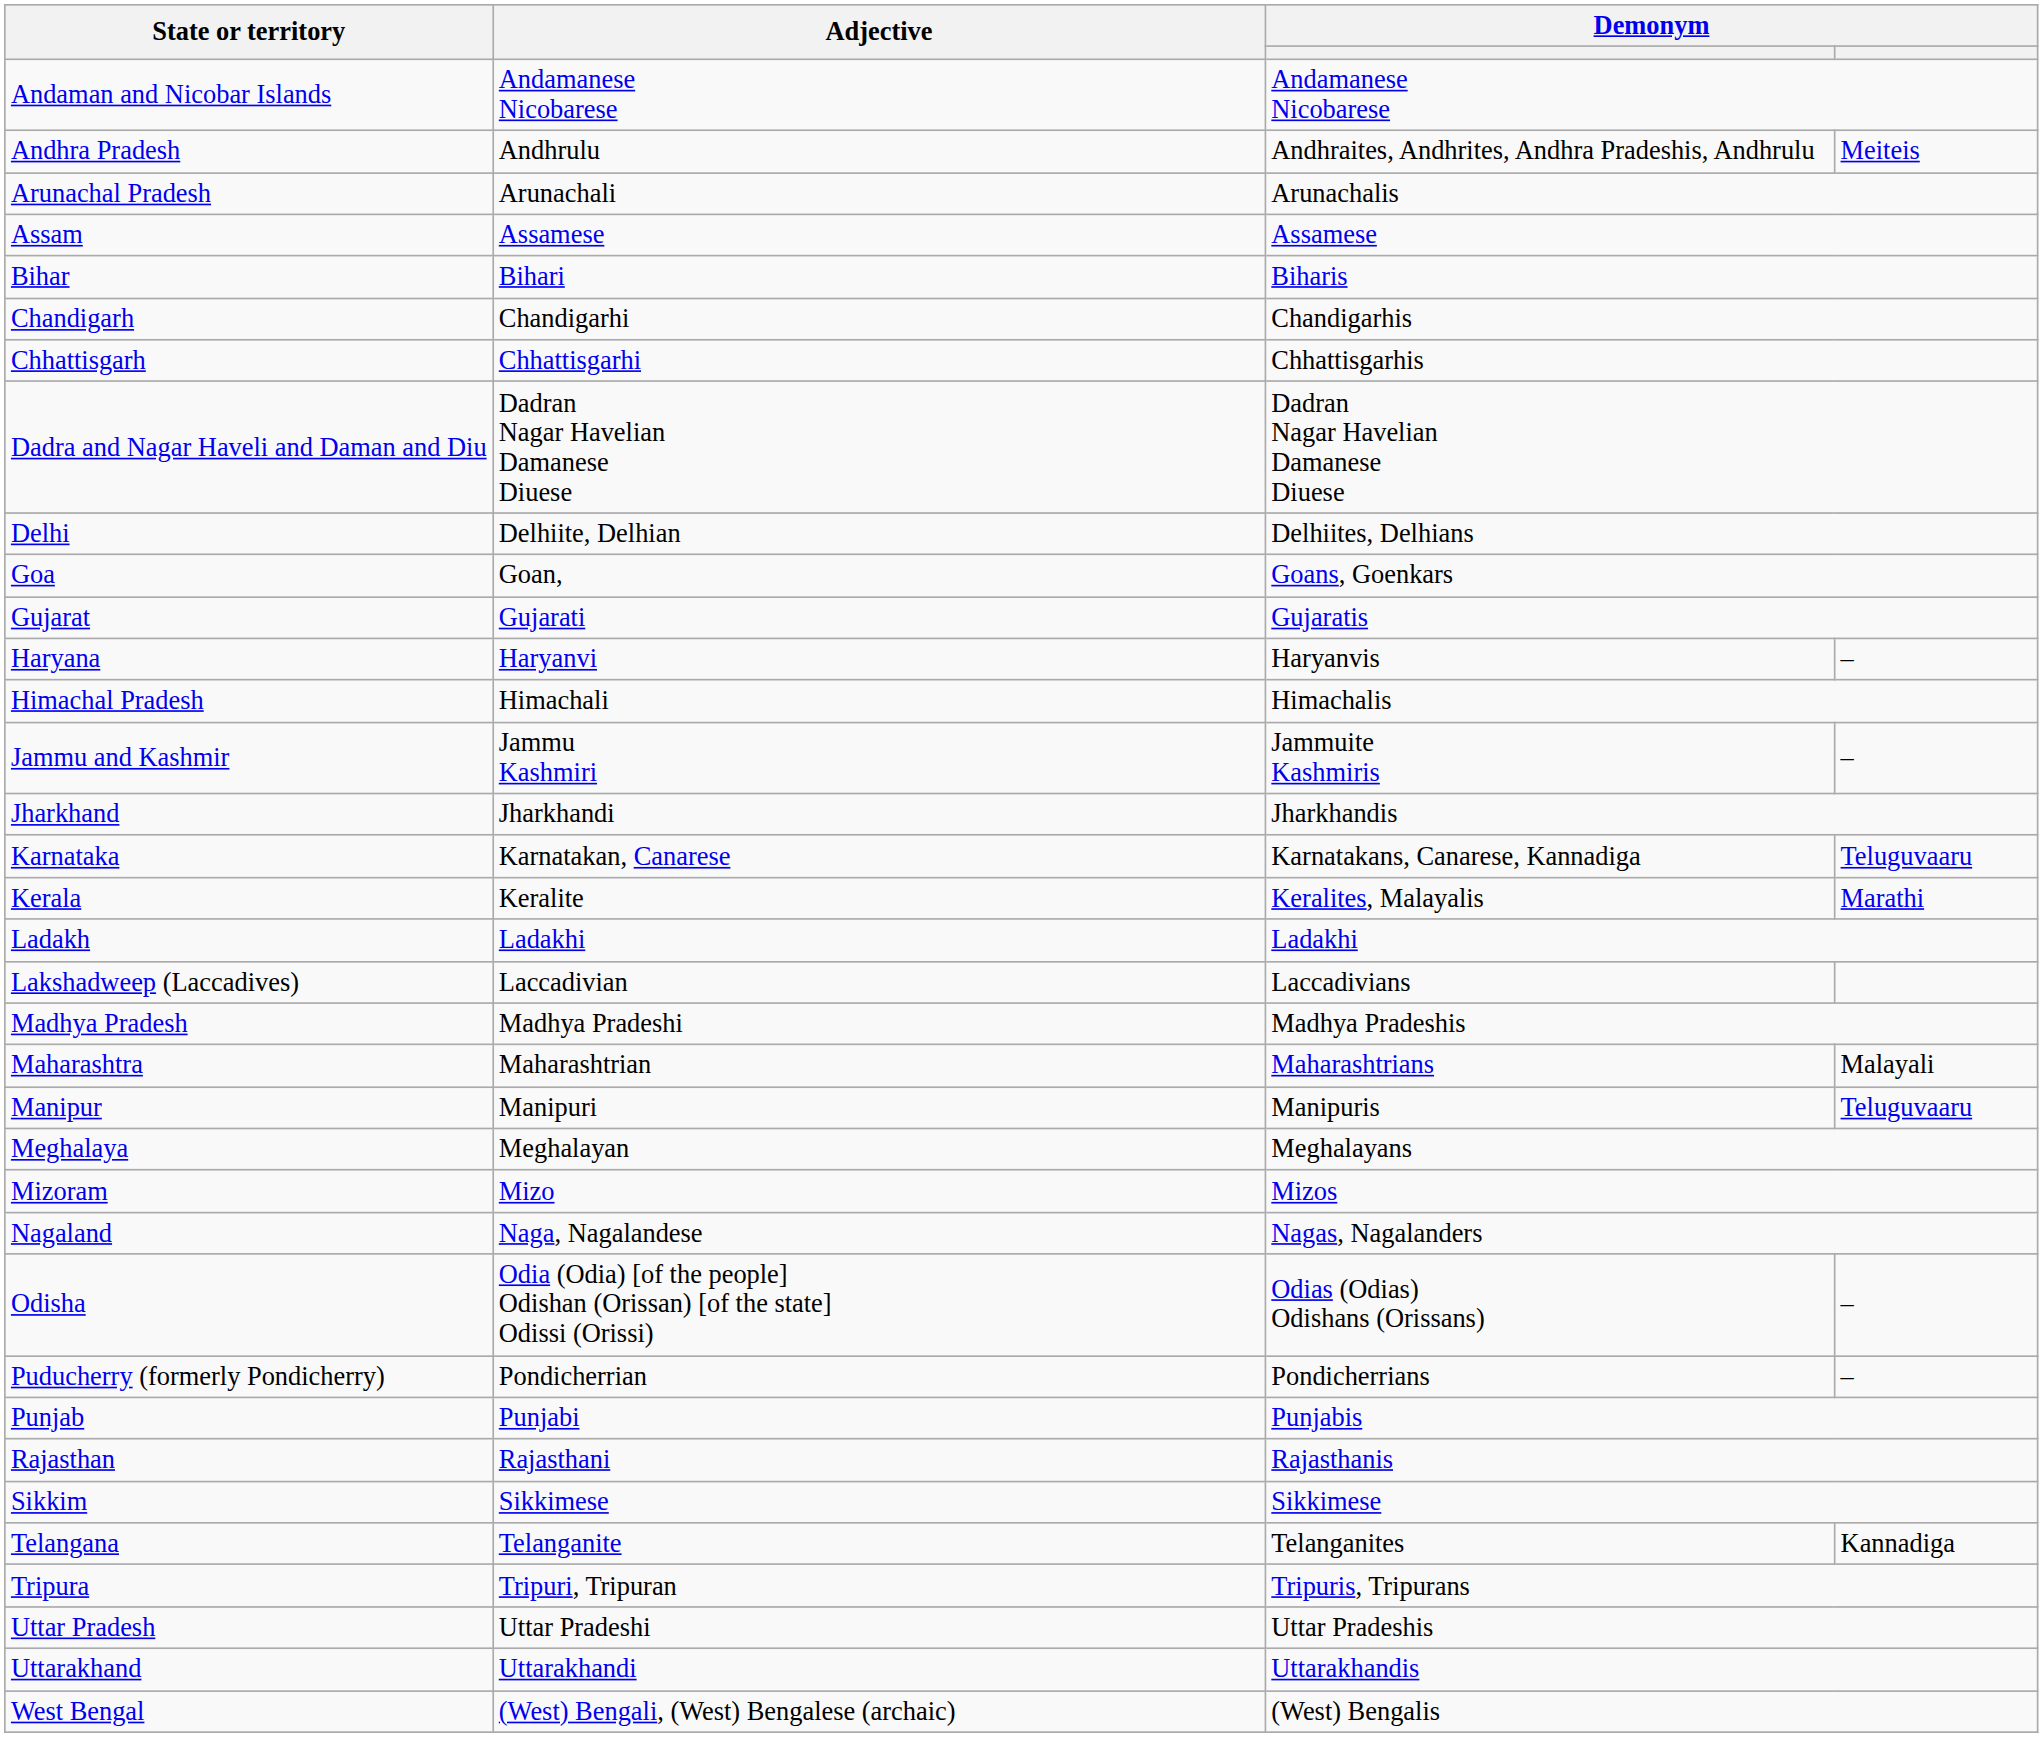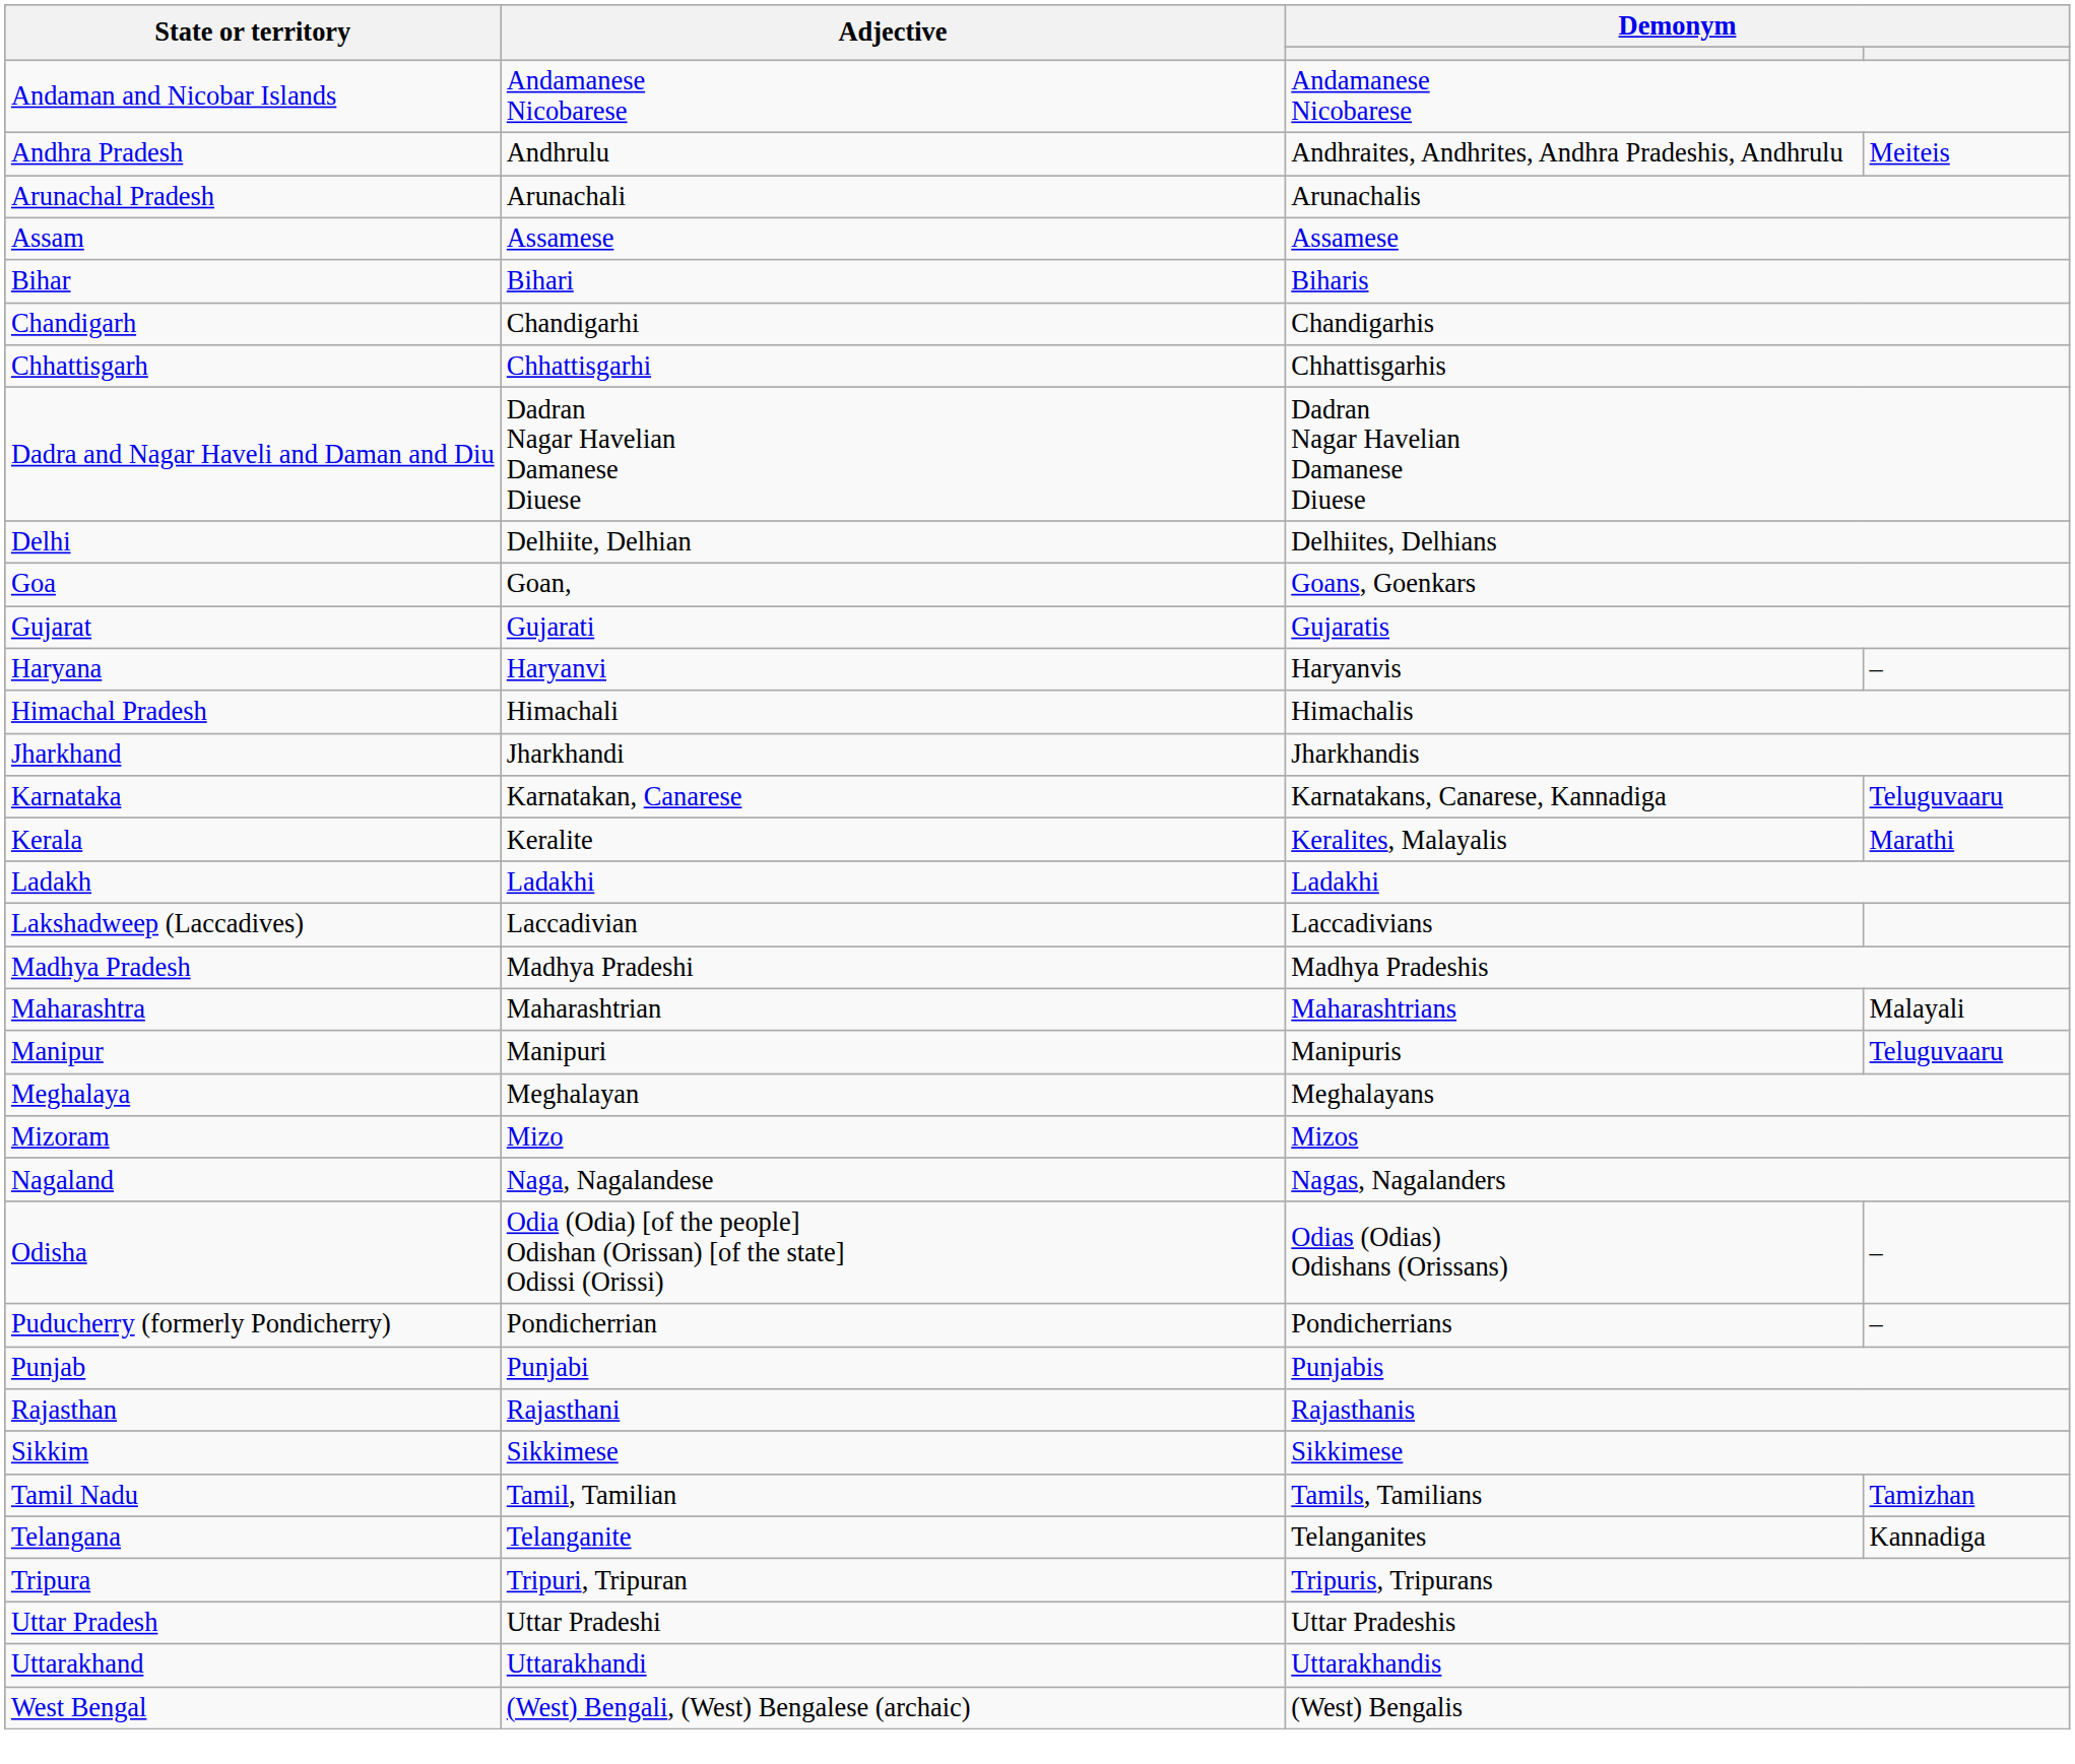- row: Jammu and Kashmir | Jammu Kashmiri | Jammuite Kashmiris | –
+ row: Tamil Nadu | Tamil, Tamilian | Tamils, Tamilians | Tamizhan
